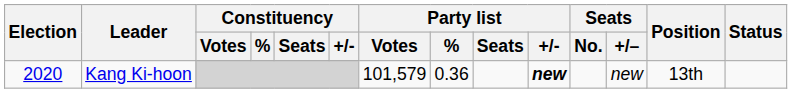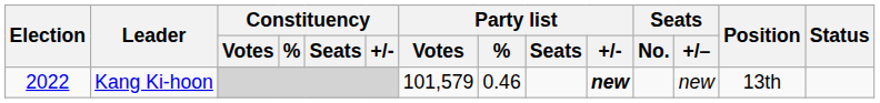Kang Ki-hoon | Election: 2020 -> 2022
Kang Ki-hoon | Party list / %: 0.36 -> 0.46
